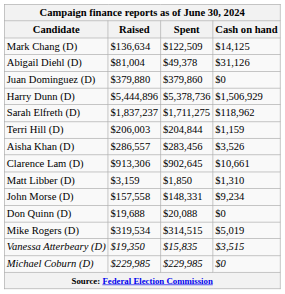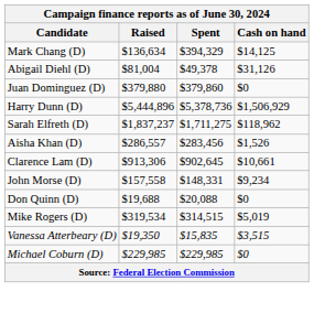Mark Chang (D) | Spent: $122,509 -> $394,329
- row: Terri Hill (D) | $206,003 | $204,844 | $1,159
Aisha Khan (D) | Cash on hand: $3,526 -> $1,526
- row: Matt Libber (D) | $3,159 | $1,850 | $1,310
